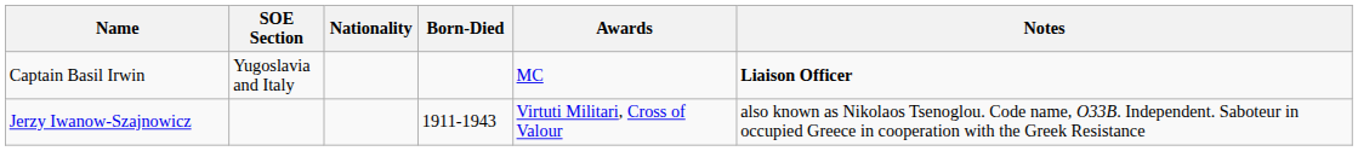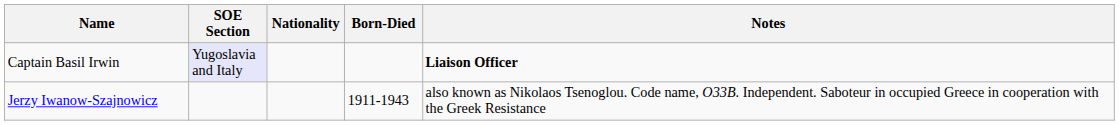- column: Awards | MC | Virtuti Militari, Cross of Valour
Captain Basil Irwin | SOE Section: no background -> lavender background
